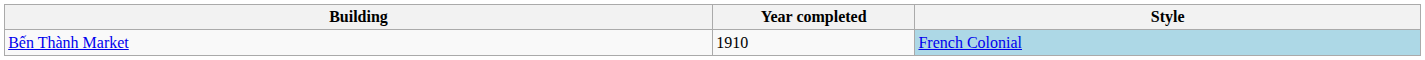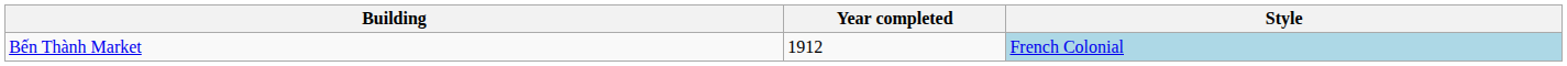Bến Thành Market | Year completed: 1910 -> 1912
